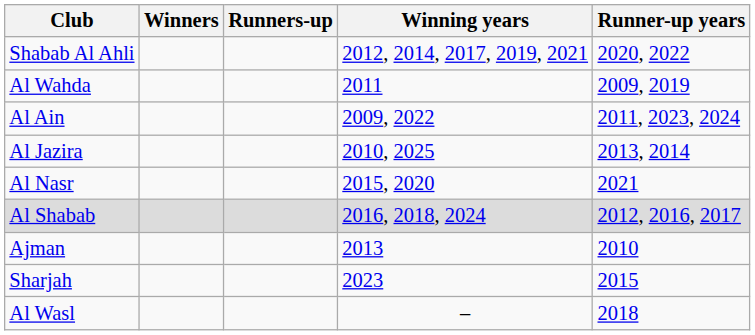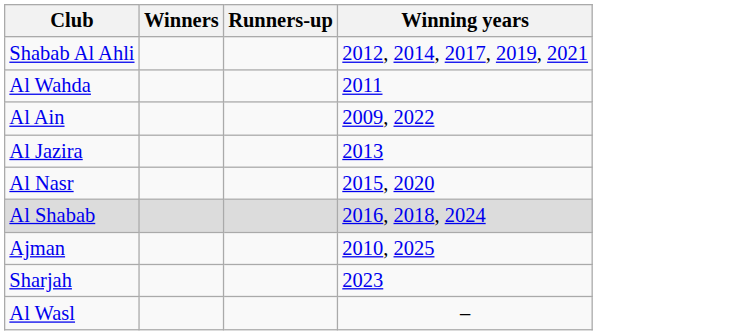- column: Runner-up years | 2020, 2022 | 2009, 2019 | 2011, 2023, 2024 | 2013, 2014 | 2021 | 2012, 2016, 2017 | 2010 | 2015 | 2018
Al Jazira | Winning years: 2010, 2025 -> 2013
Ajman | Winning years: 2013 -> 2010, 2025
